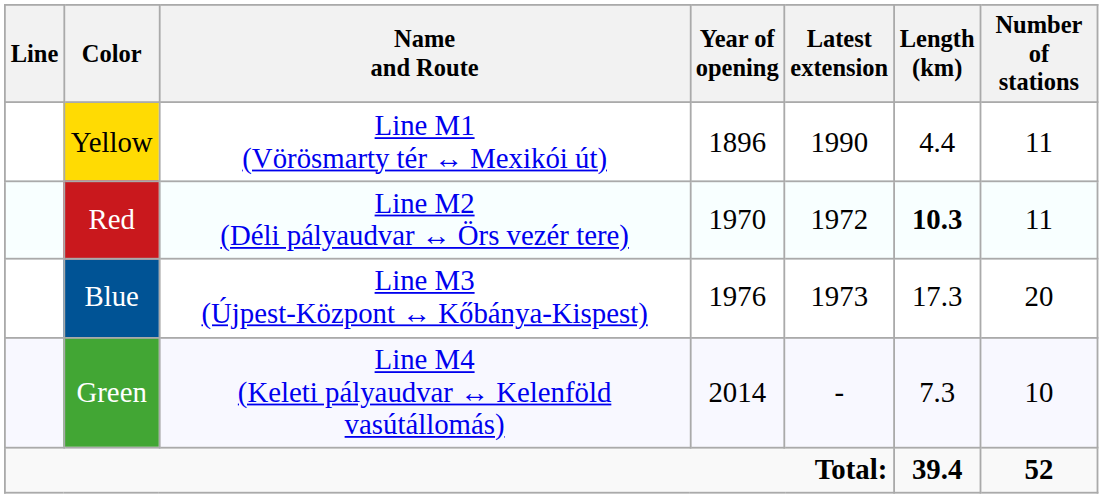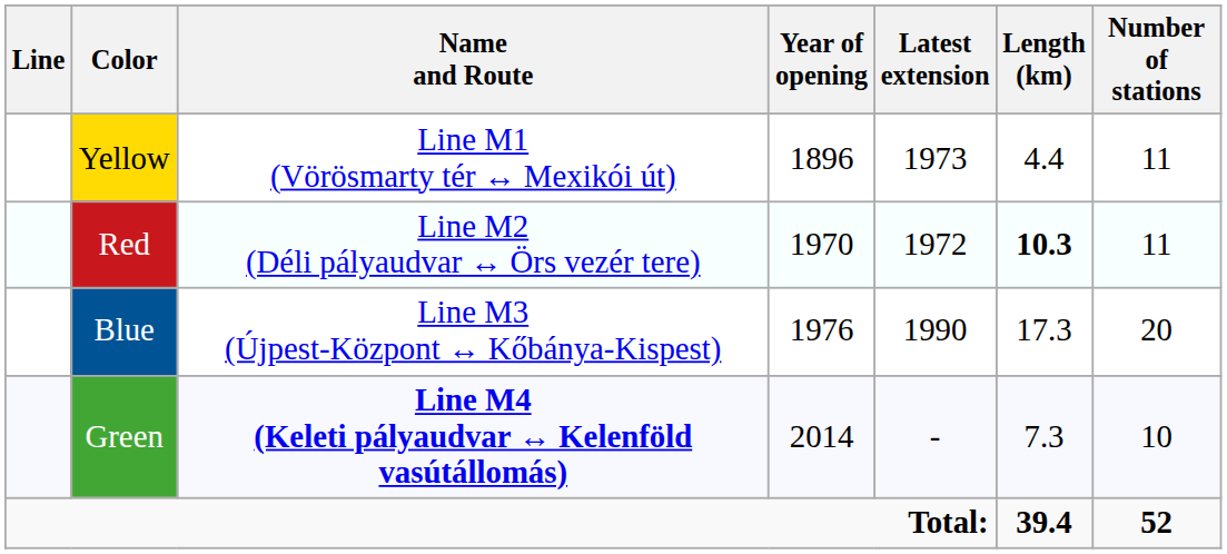Yellow | Latest extension: 1990 -> 1973
Blue | Latest extension: 1973 -> 1990
Green | Name and Route: normal -> bold
